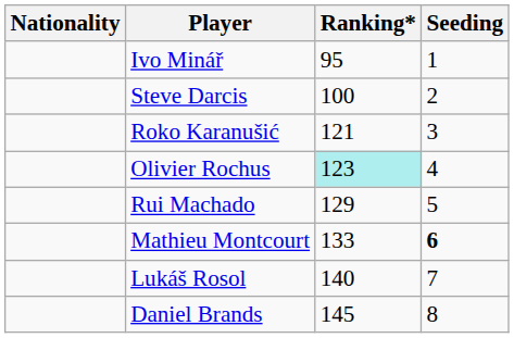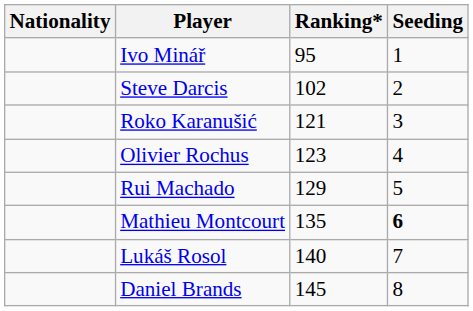Steve Darcis | Ranking*: 100 -> 102
Olivier Rochus | Ranking*: paleturquoise background -> no background
Mathieu Montcourt | Ranking*: 133 -> 135
